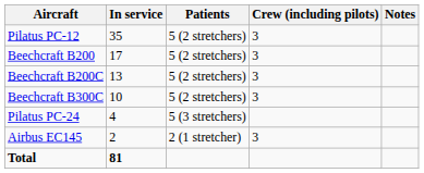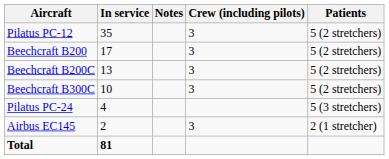columns swapped: Patients <-> Notes
